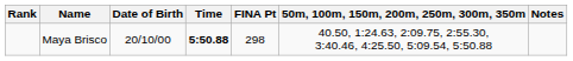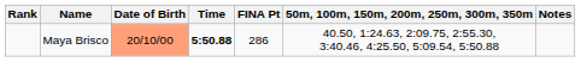Maya Brisco | Date of Birth: no background -> lightsalmon background
Maya Brisco | FINA Pt: 298 -> 286
